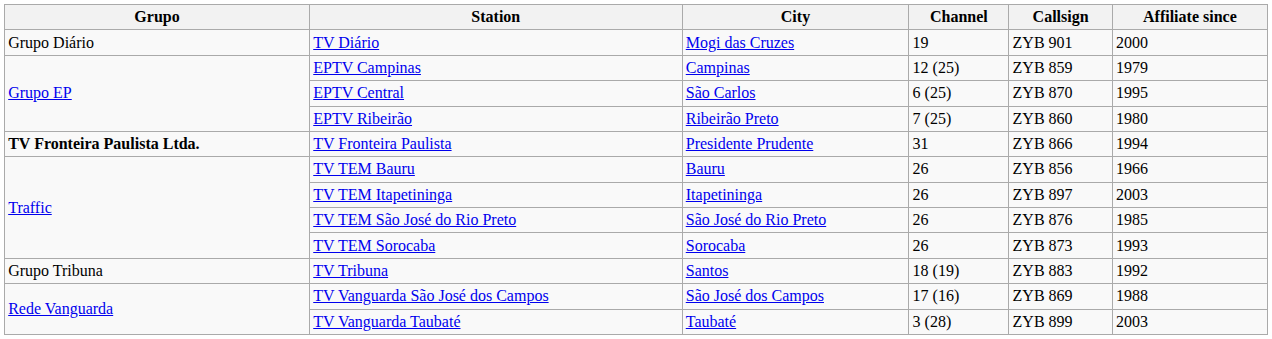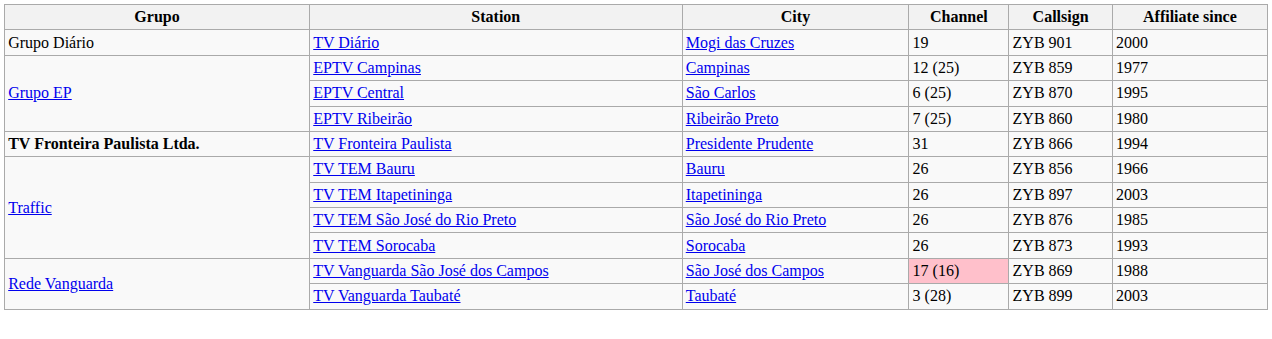EPTV Campinas | Affiliate since: 1979 -> 1977
- row: Grupo Tribuna | TV Tribuna | Santos | 18 (19) | ZYB 883 | 1992
TV Vanguarda São José dos Campos | Channel: no background -> pink background
